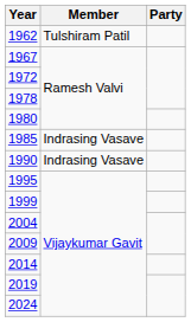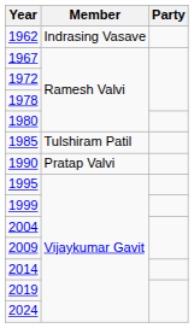1962 | Member: Tulshiram Patil -> Indrasing Vasave
1985 | Member: Indrasing Vasave -> Tulshiram Patil
1990 | Member: Indrasing Vasave -> Pratap Valvi
